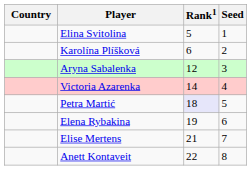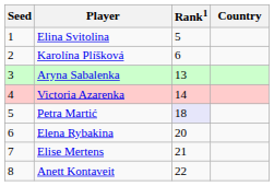columns swapped: Country <-> Seed
Aryna Sabalenka | Rank1: 12 -> 13
Elena Rybakina | Rank1: 19 -> 20
